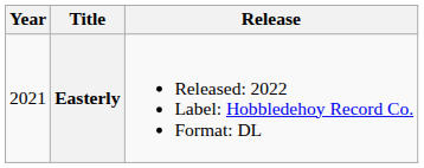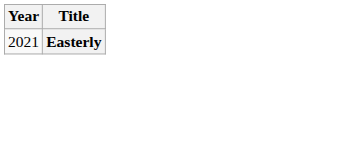- column: Release | Released: 2022 Label: Hobbledehoy Record Co. Format: DL
